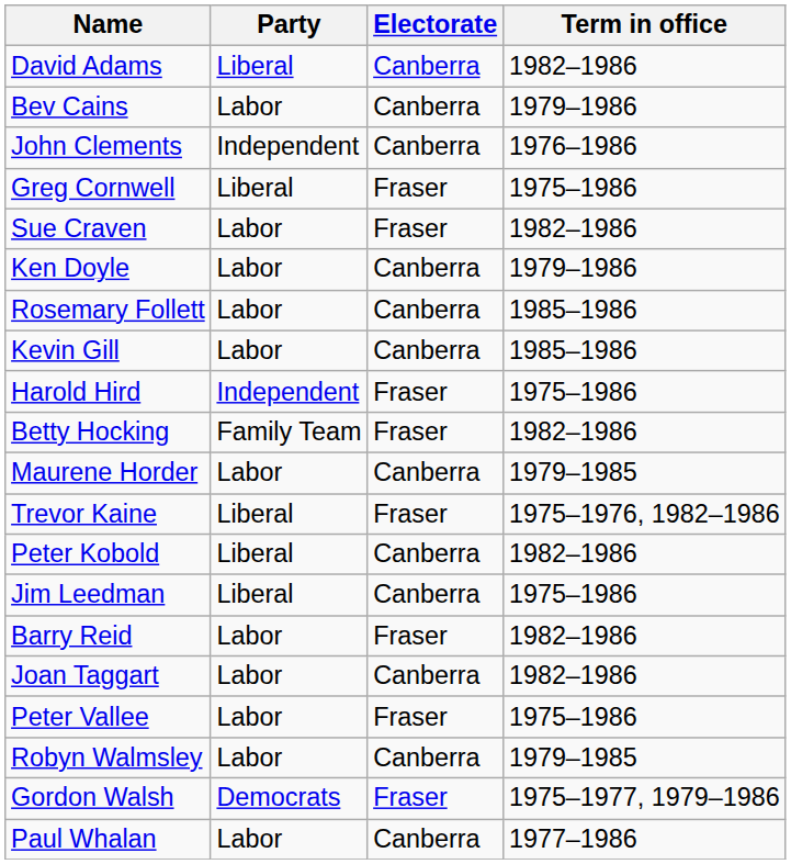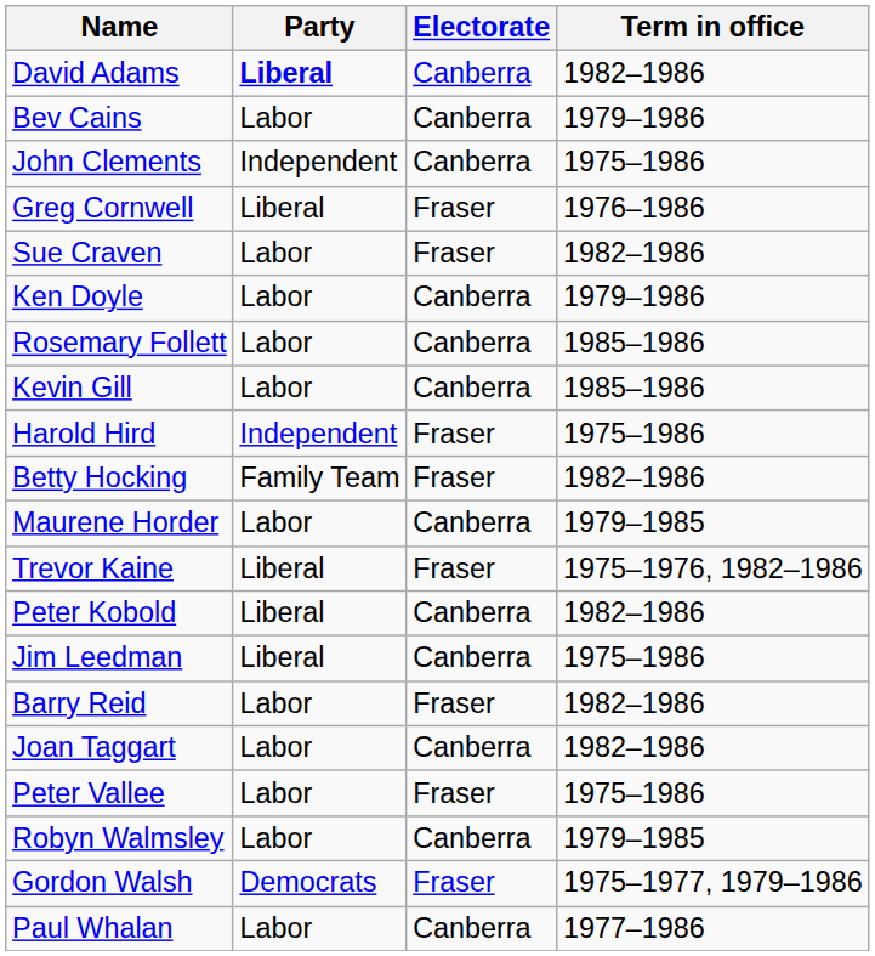David Adams | Party: normal -> bold
John Clements | Term in office: 1976–1986 -> 1975–1986
Greg Cornwell | Term in office: 1975–1986 -> 1976–1986
